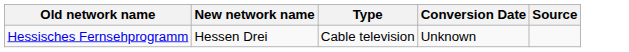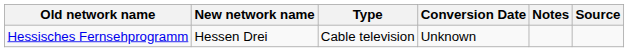+ column: Notes
